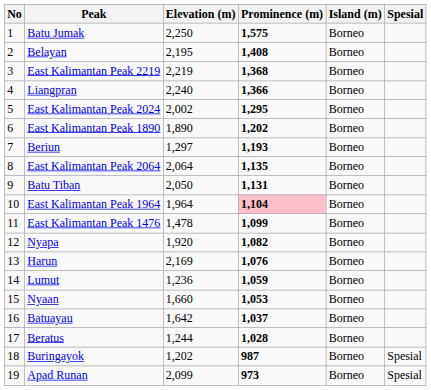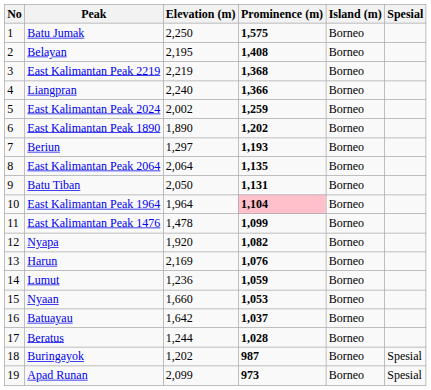East Kalimantan Peak 2024 | Prominence (m): 1,295 -> 1,259
